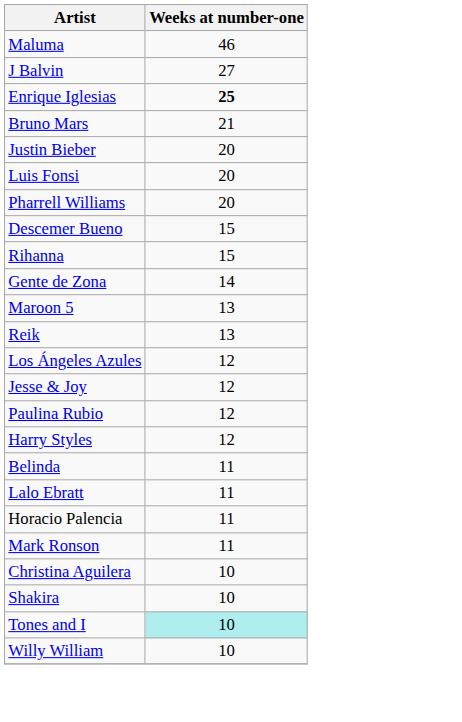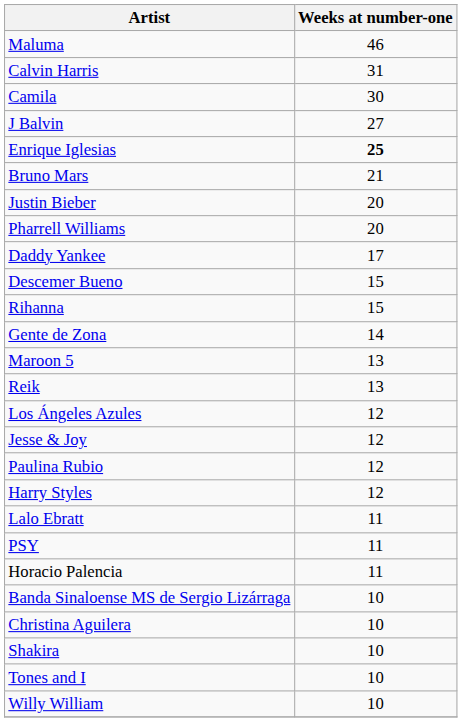+ row: Calvin Harris | 31
+ row: Camila | 30
- row: Luis Fonsi | 20
+ row: Daddy Yankee | 17
- row: Belinda | 11
+ row: PSY | 11
- row: Mark Ronson | 11
+ row: Banda Sinaloense MS de Sergio Lizárraga | 10
Tones and I | Weeks at number-one: paleturquoise background -> no background
